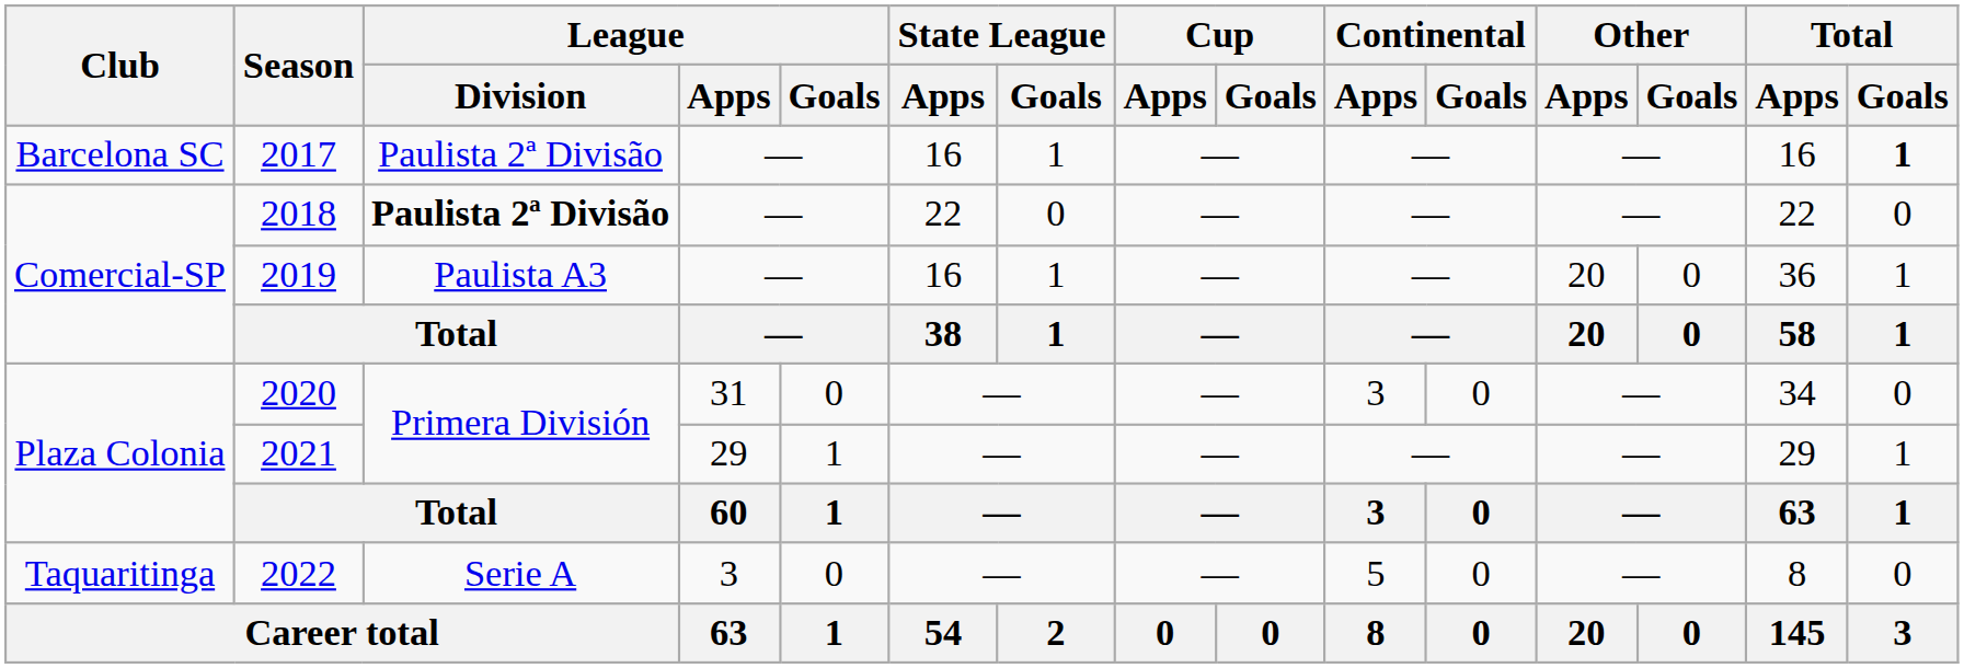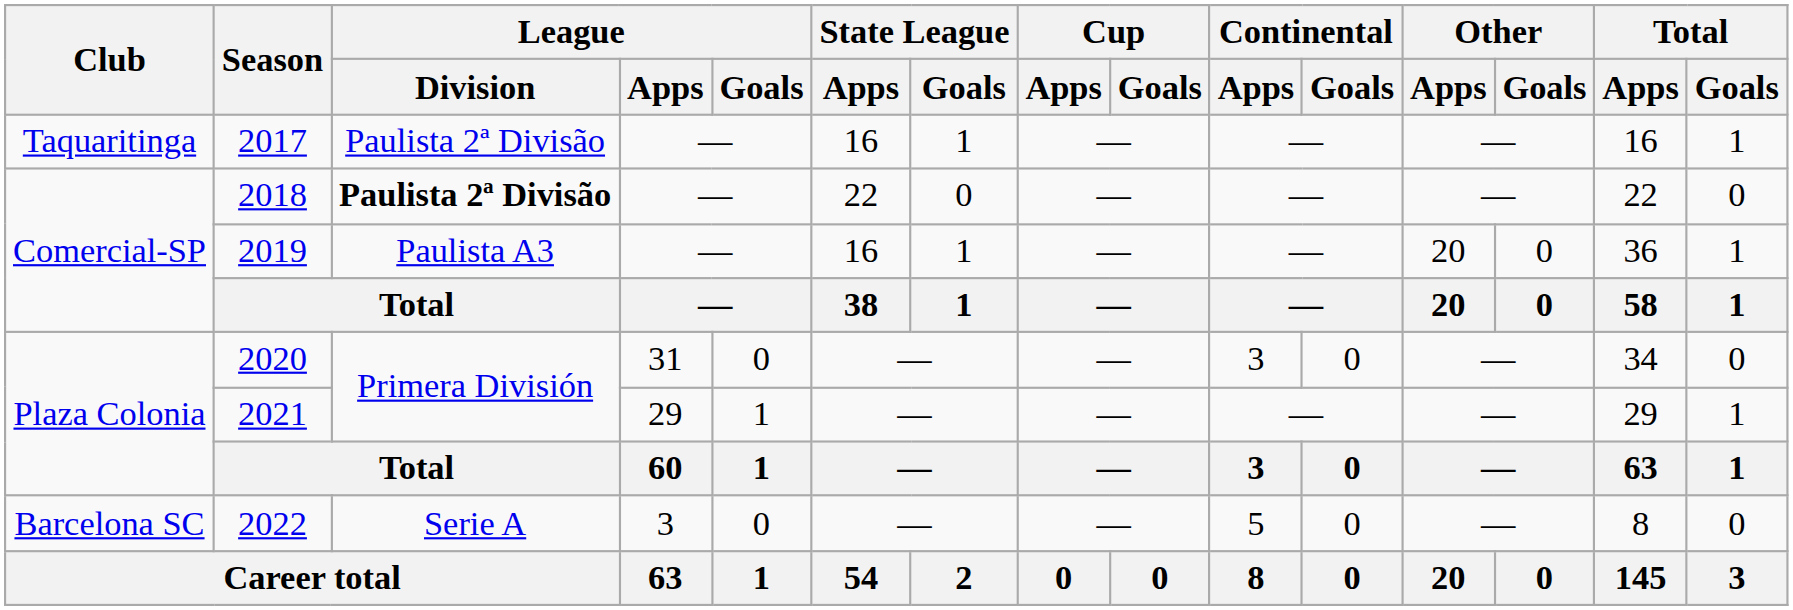2017 | Club: Barcelona SC -> Taquaritinga
2017 | Total / Goals: bold -> normal
2022 | Club: Taquaritinga -> Barcelona SC
